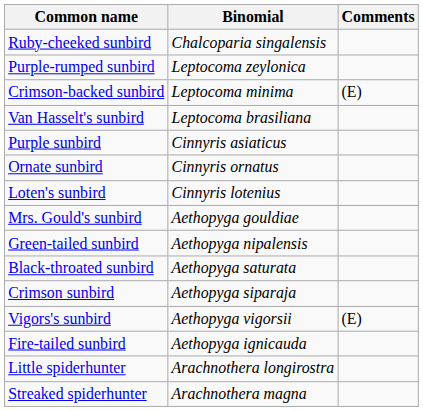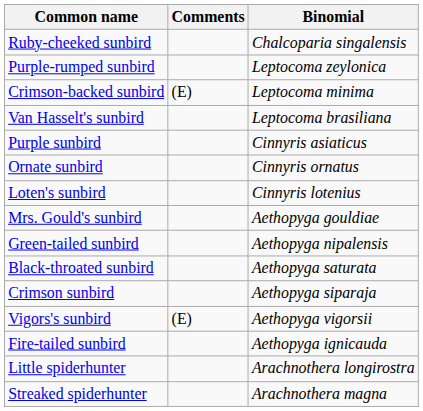columns swapped: Binomial <-> Comments
